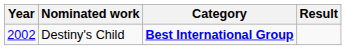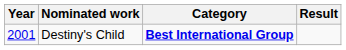Destiny's Child | Year: 2002 -> 2001
